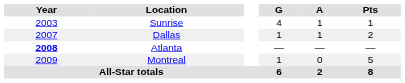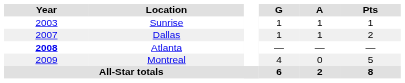Sunrise | G: 4 -> 1
Montreal | G: 1 -> 4
